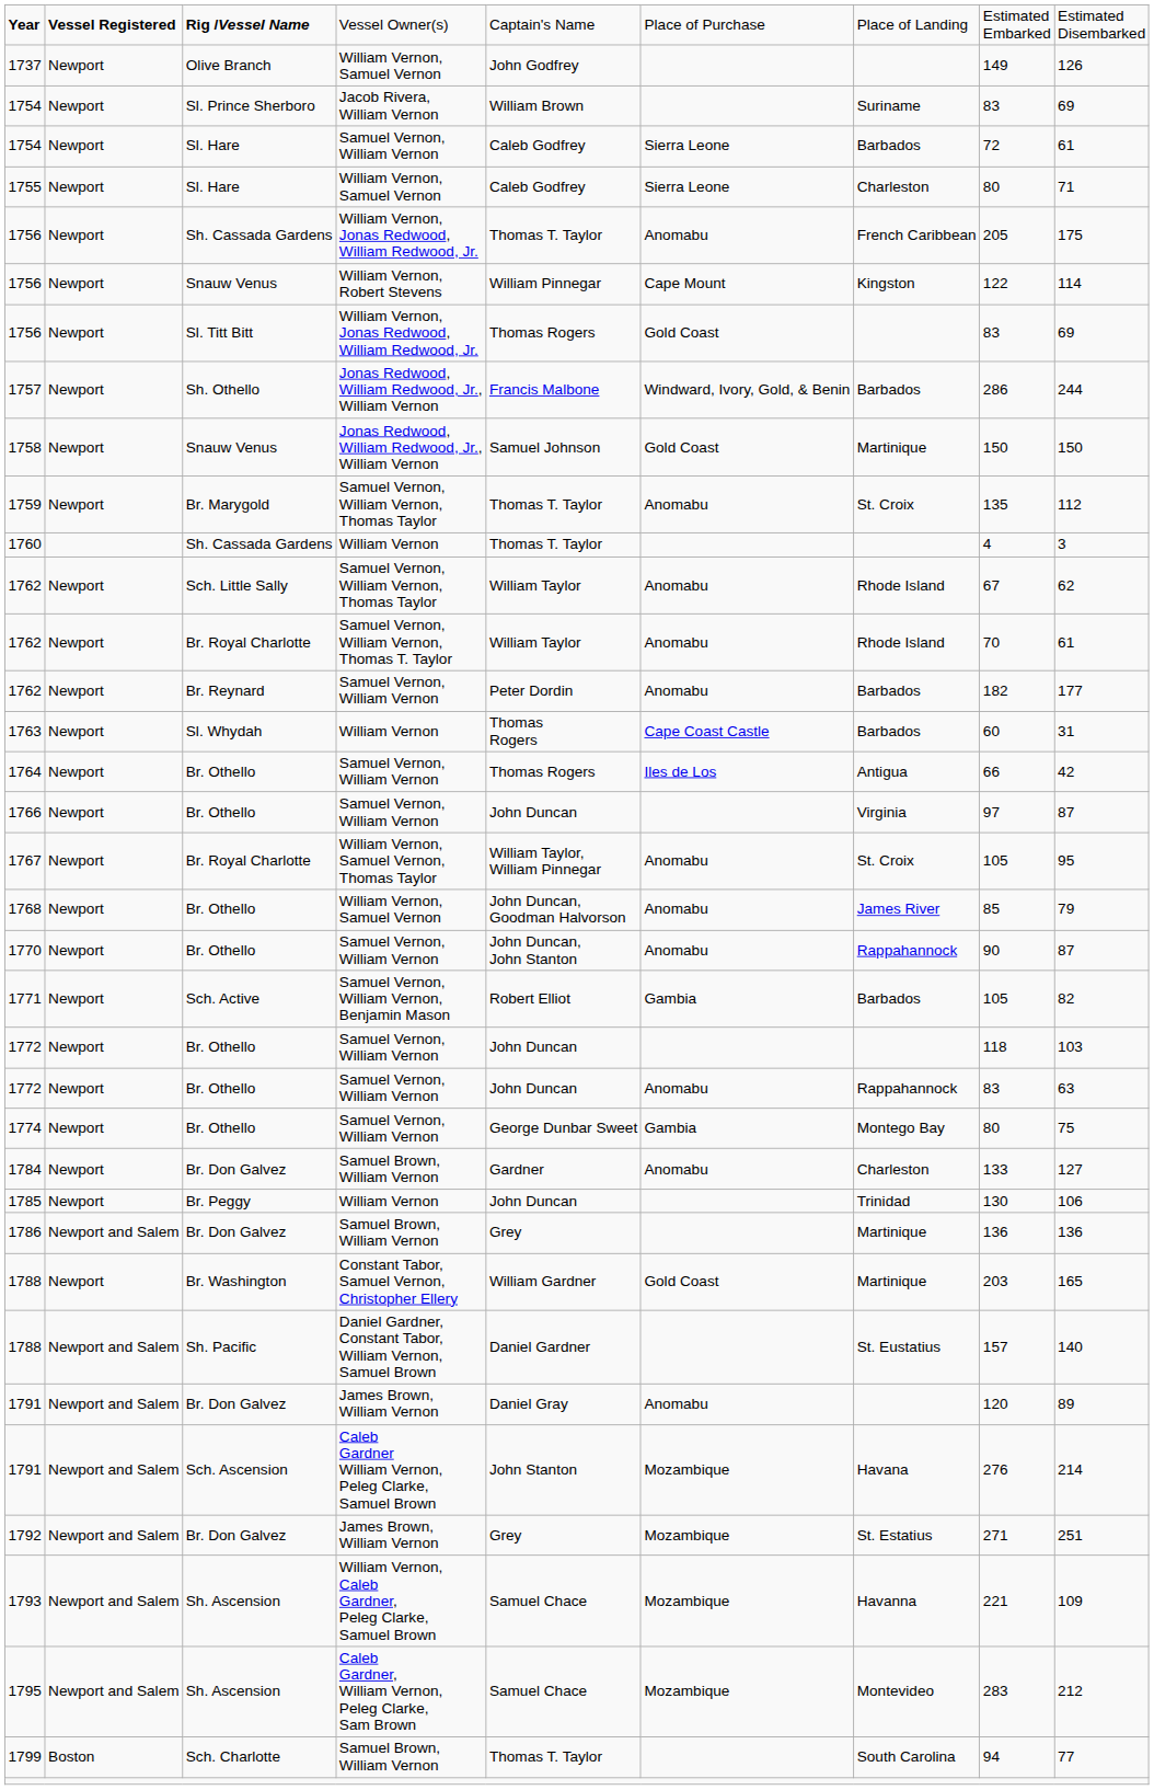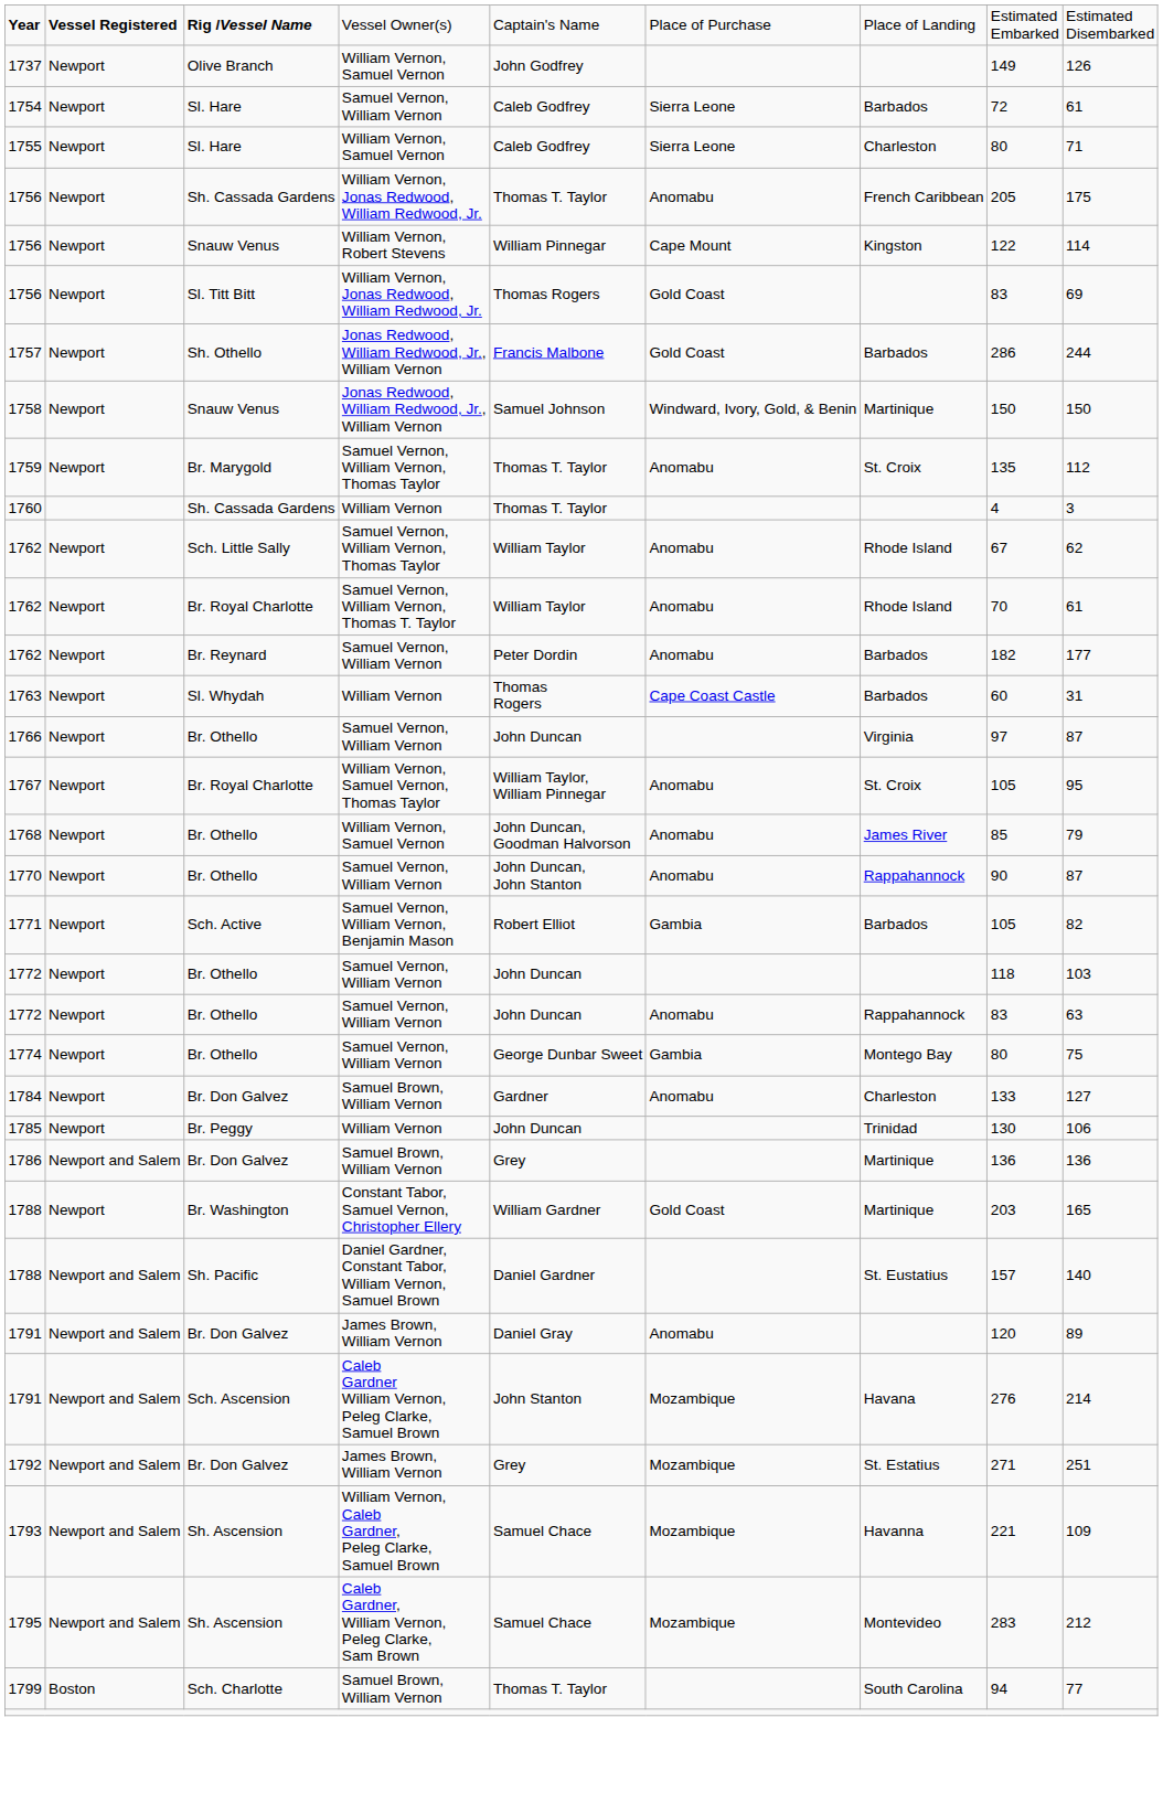- row: 1754 | Newport | Sl. Prince Sherboro | Jacob Rivera, William Vernon | William Brown | Suriname | 83 | 69
1757 | column 6: Windward, Ivory, Gold, & Benin -> Gold Coast
1758 | column 6: Gold Coast -> Windward, Ivory, Gold, & Benin
- row: 1764 | Newport | Br. Othello | Samuel Vernon, William Vernon | Thomas Rogers | Iles de Los | Antigua | 66 | 42
